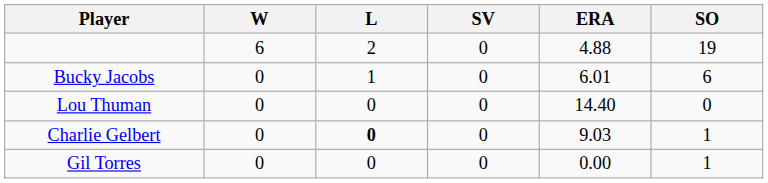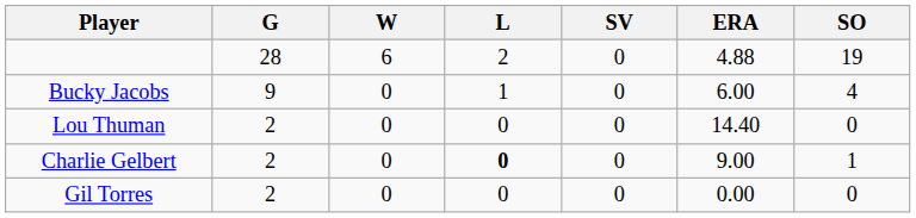+ column: G | 28 | 9 | 2 | 2 | 2
Bucky Jacobs | ERA: 6.01 -> 6.00
Bucky Jacobs | SO: 6 -> 4
Charlie Gelbert | ERA: 9.03 -> 9.00
Gil Torres | SO: 1 -> 0
